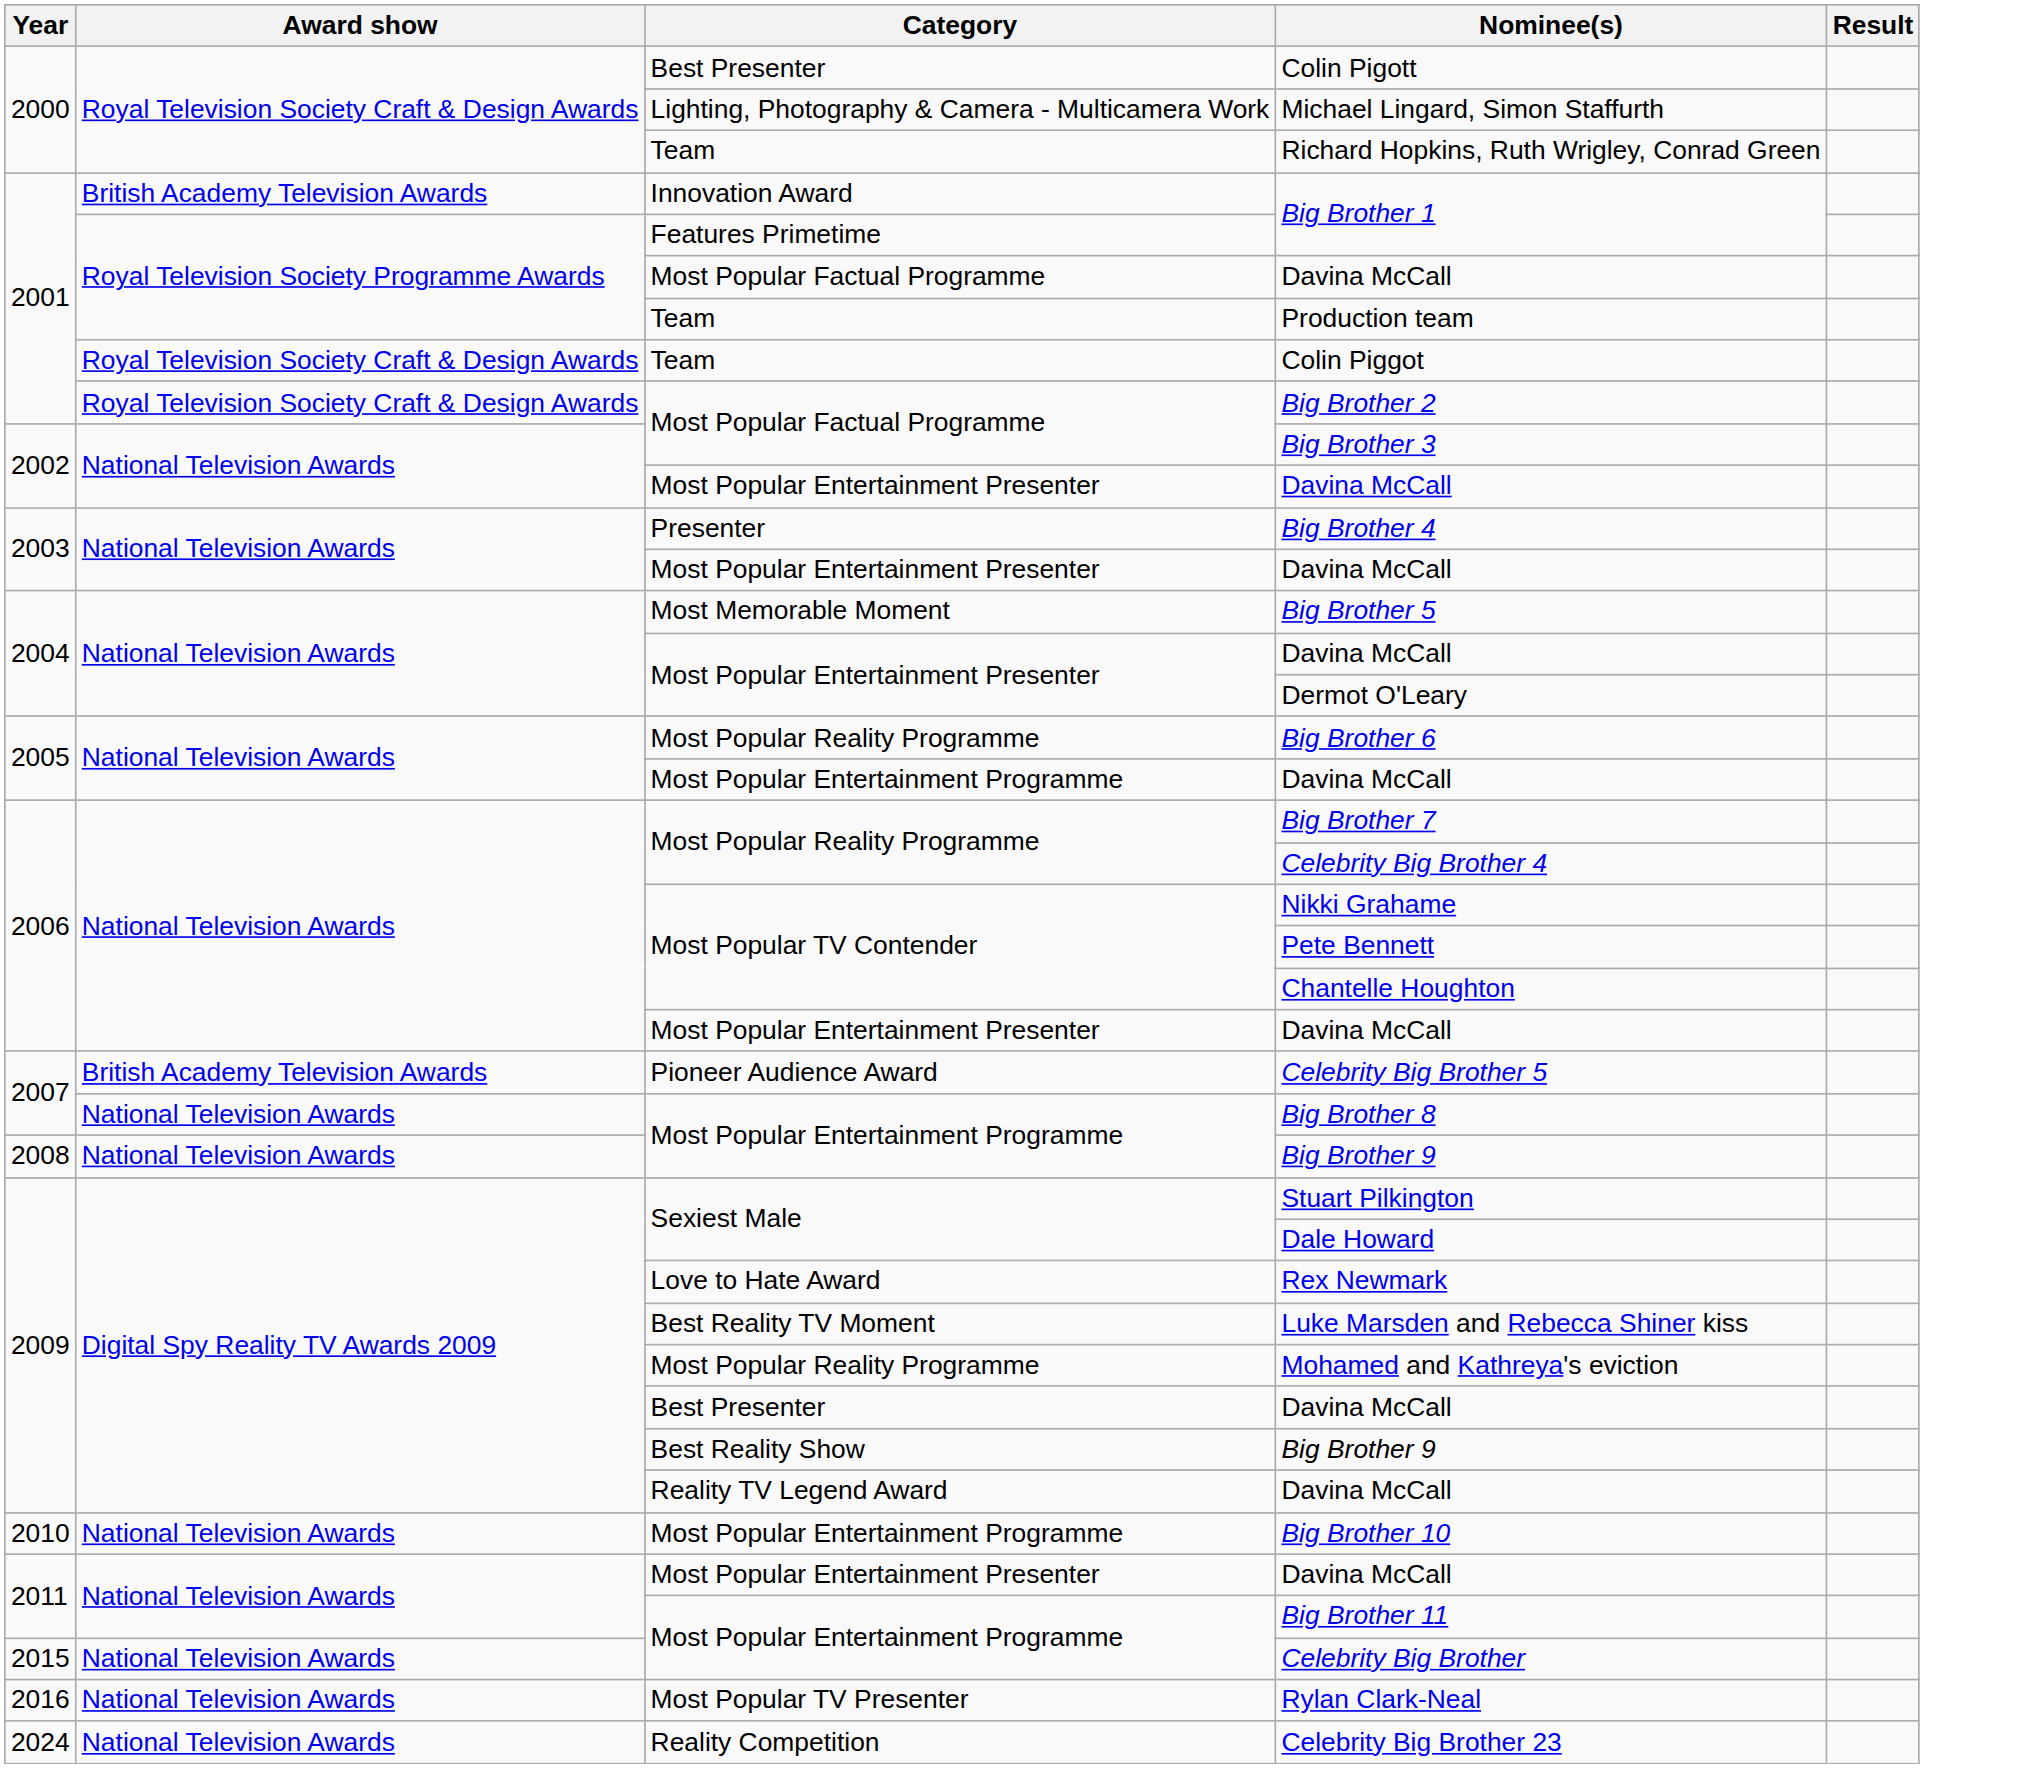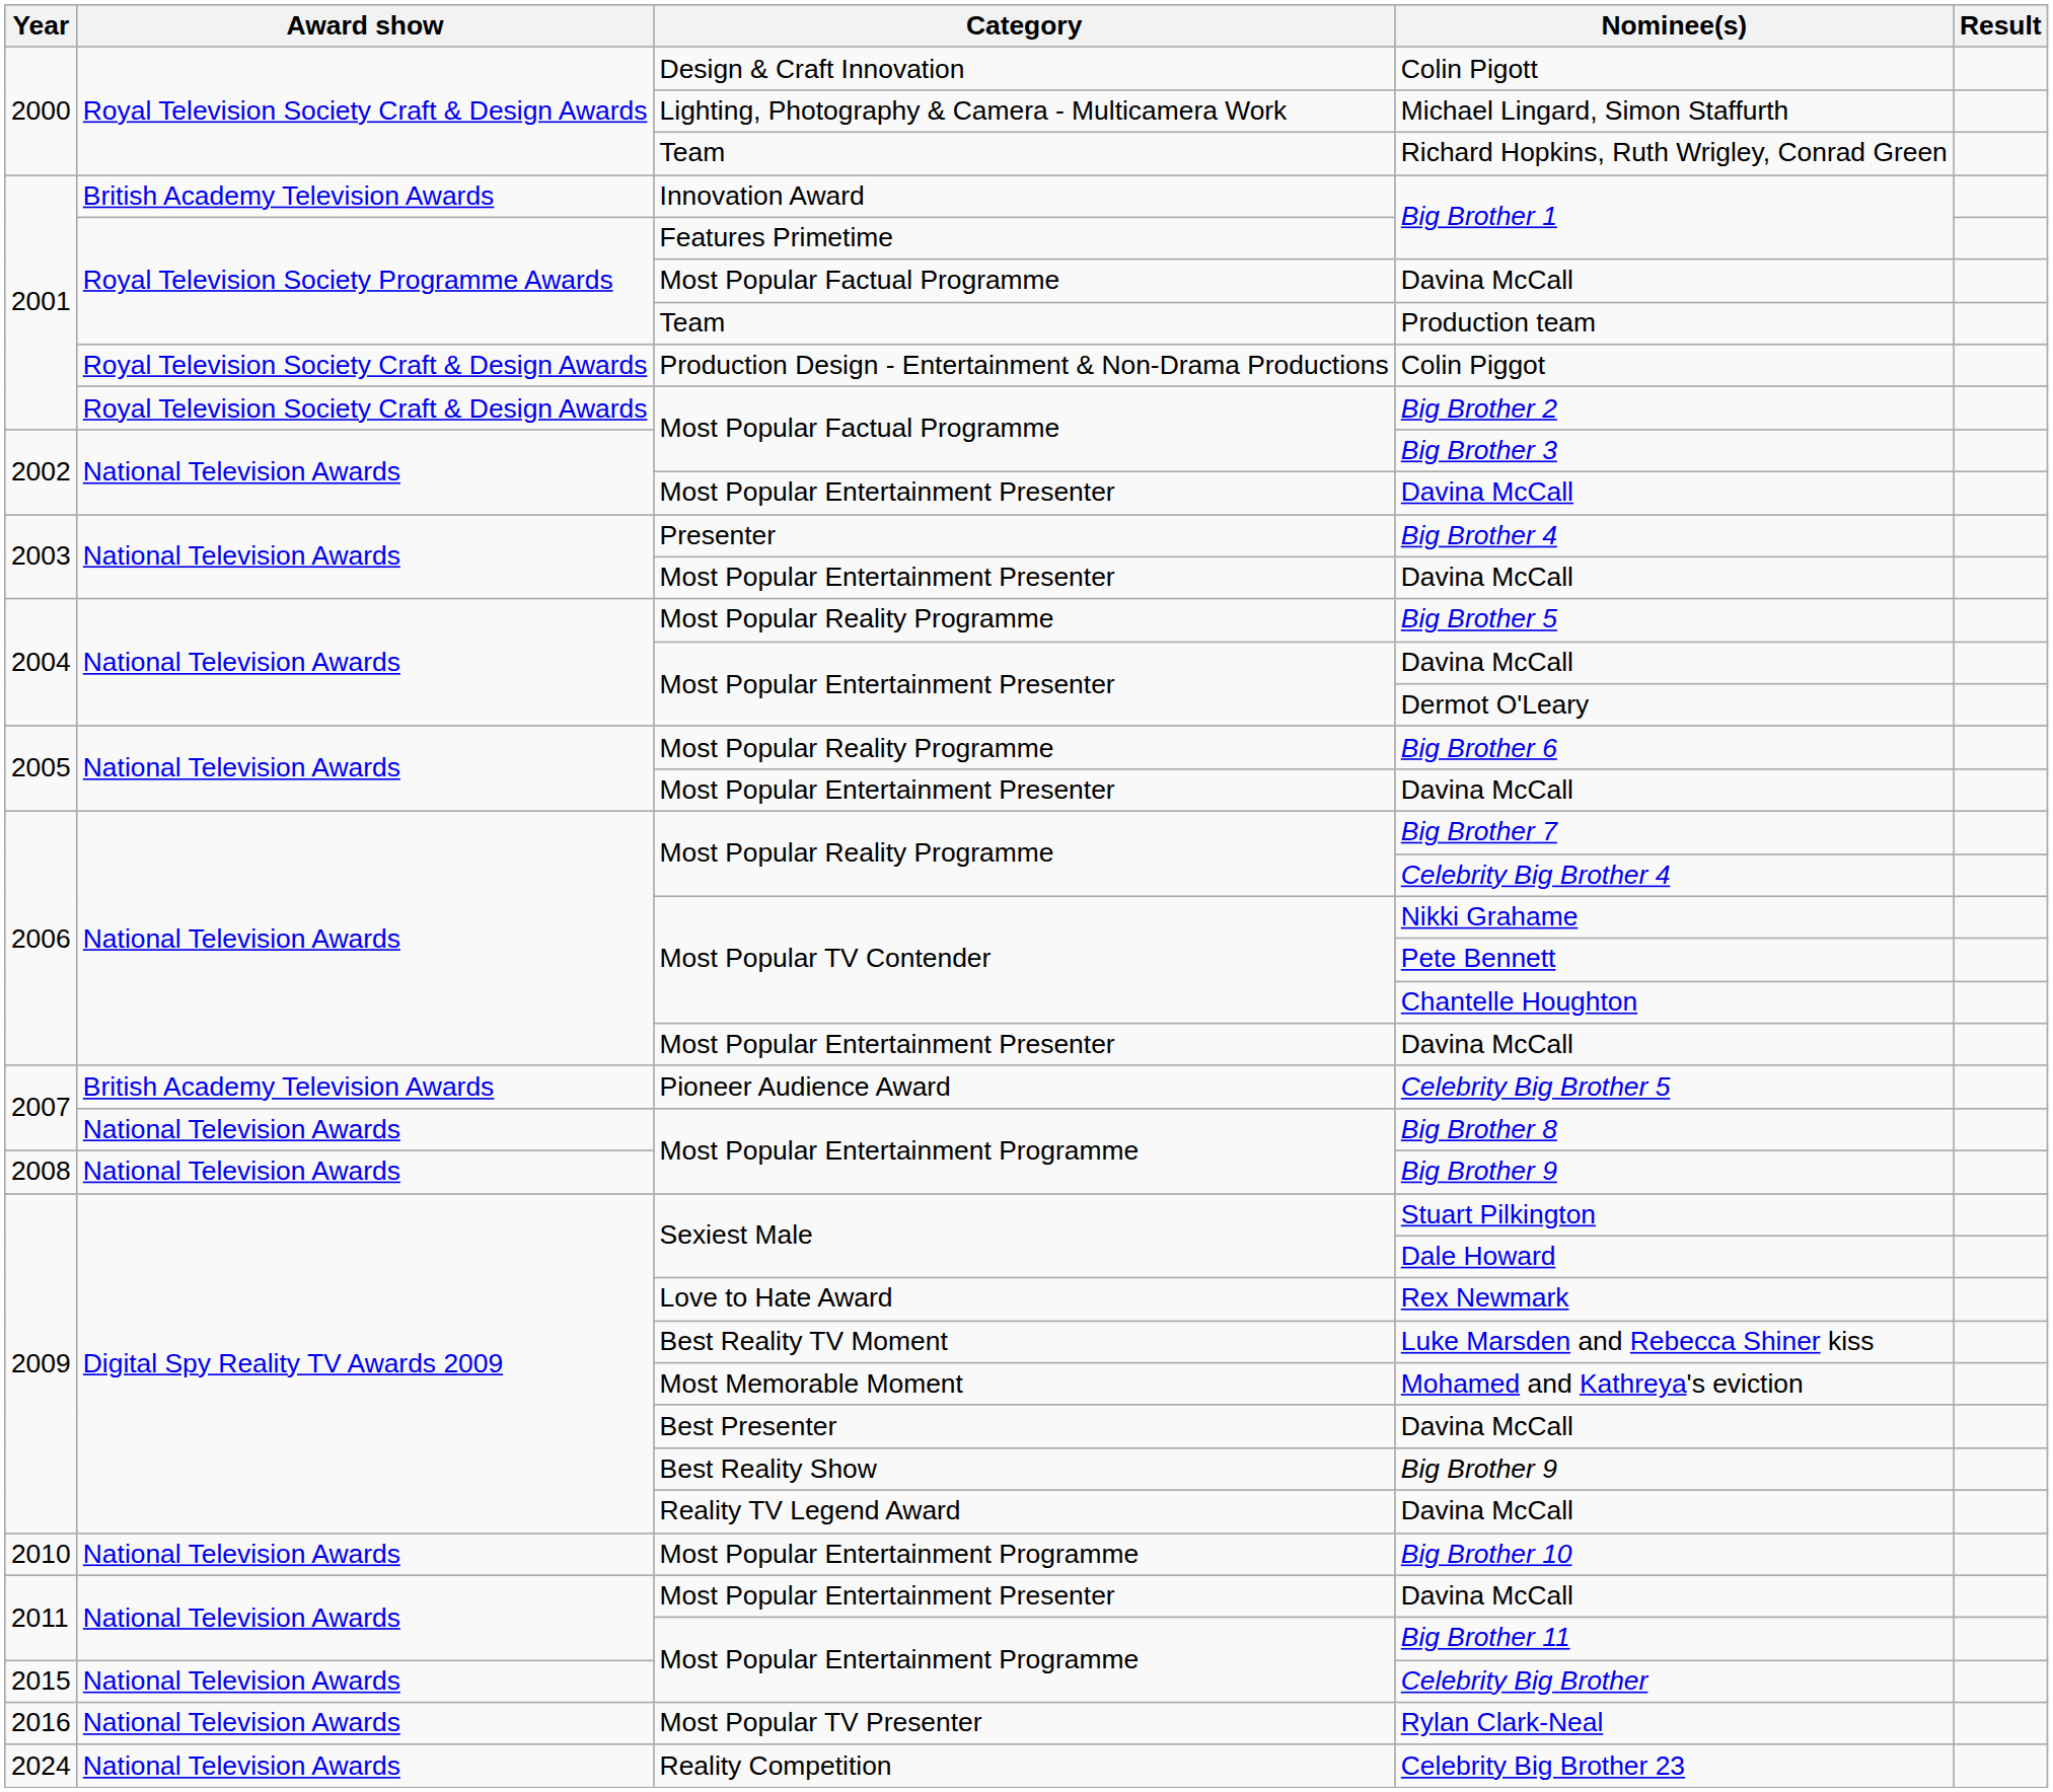Colin Pigott | Category: Best Presenter -> Design & Craft Innovation
Colin Piggot | Category: Team -> Production Design - Entertainment & Non-Drama Productions
Big Brother 5 | Category: Most Memorable Moment -> Most Popular Reality Programme
2005 / Davina McCall | Category: Most Popular Entertainment Programme -> Most Popular Entertainment Presenter
Mohamed and Kathreya's eviction | Category: Most Popular Reality Programme -> Most Memorable Moment
